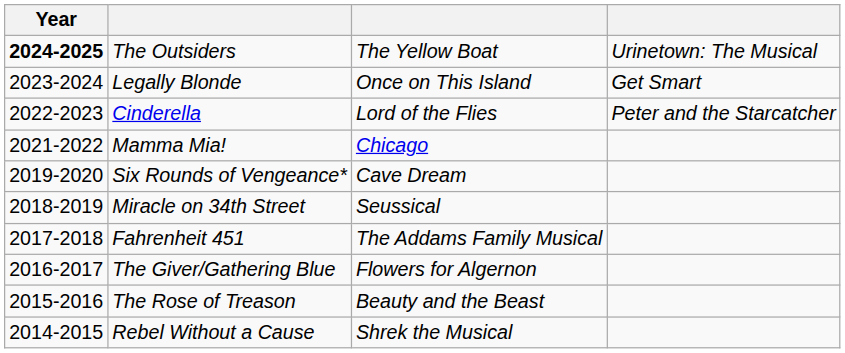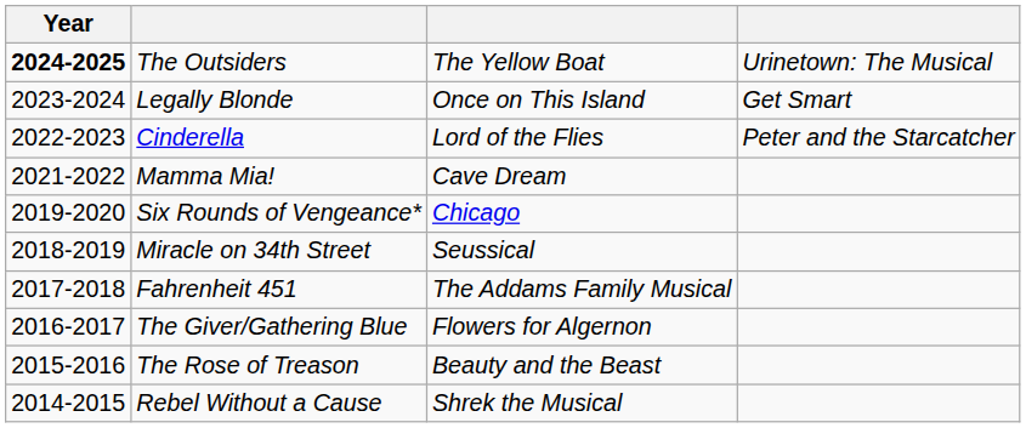Mamma Mia! | column 3: Chicago -> Cave Dream
Six Rounds of Vengeance* | column 3: Cave Dream -> Chicago
